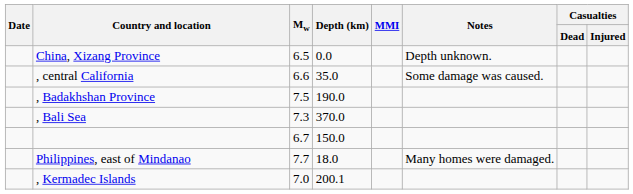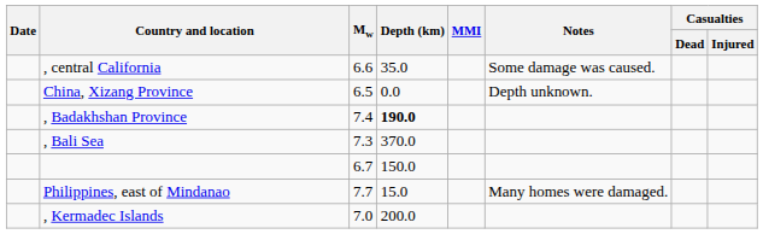rows swapped: China, Xizang Province <-> , central California
, Badakhshan Province | Mw: 7.5 -> 7.4
, Badakhshan Province | Depth (km): normal -> bold
Philippines, east of Mindanao | Depth (km): 18.0 -> 15.0
, Kermadec Islands | Depth (km): 200.1 -> 200.0
